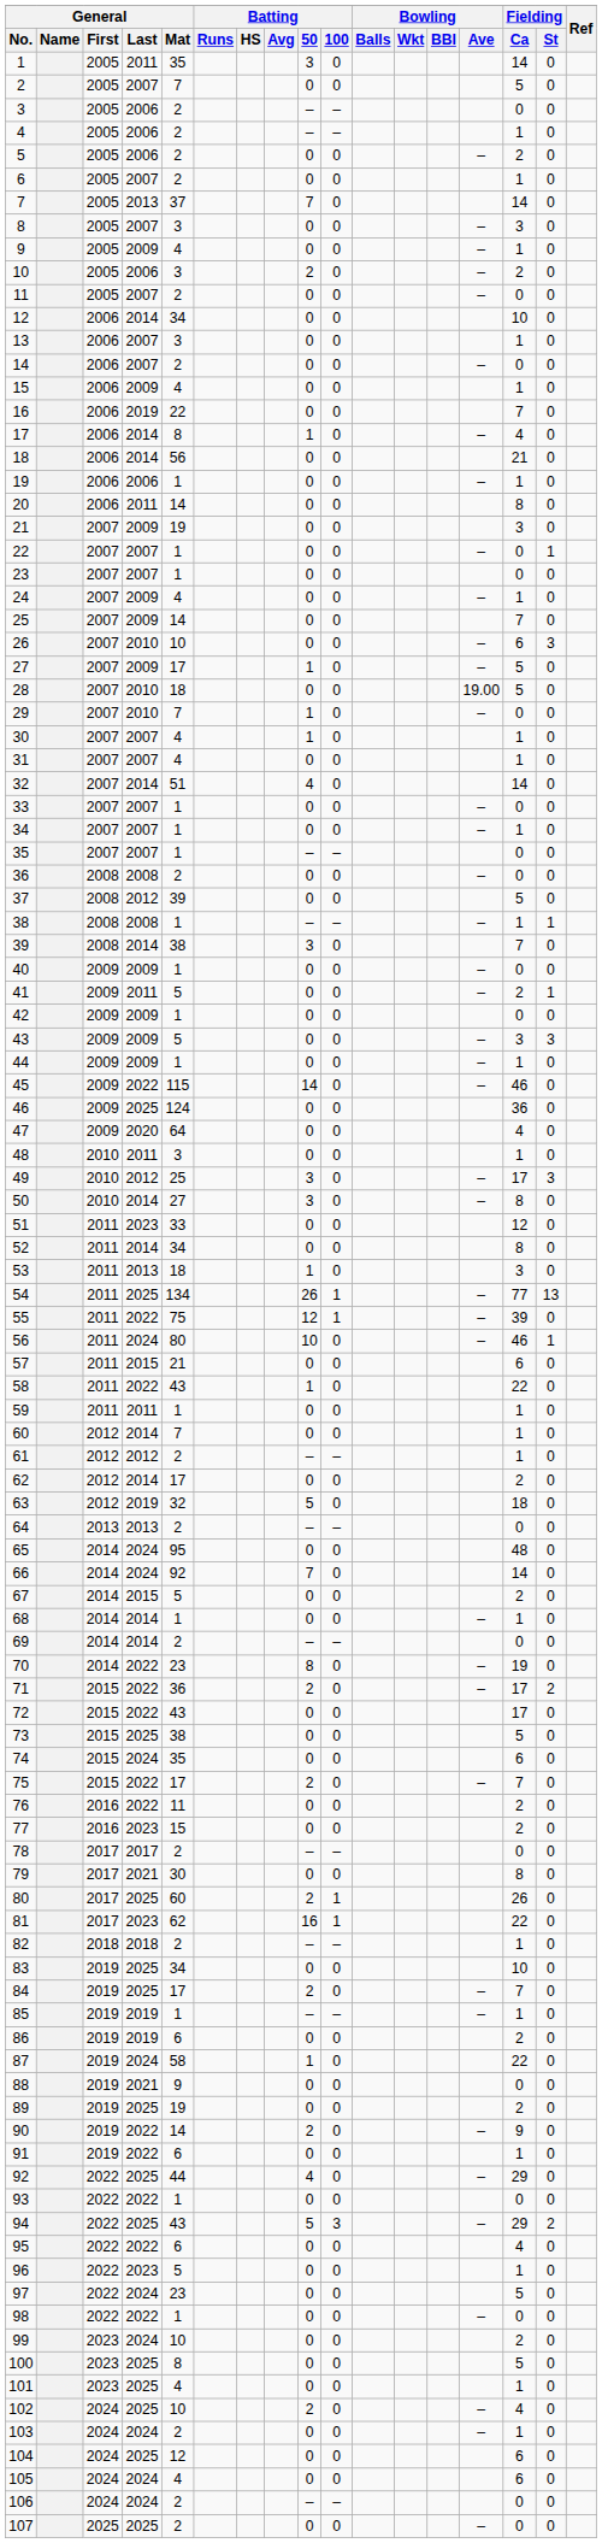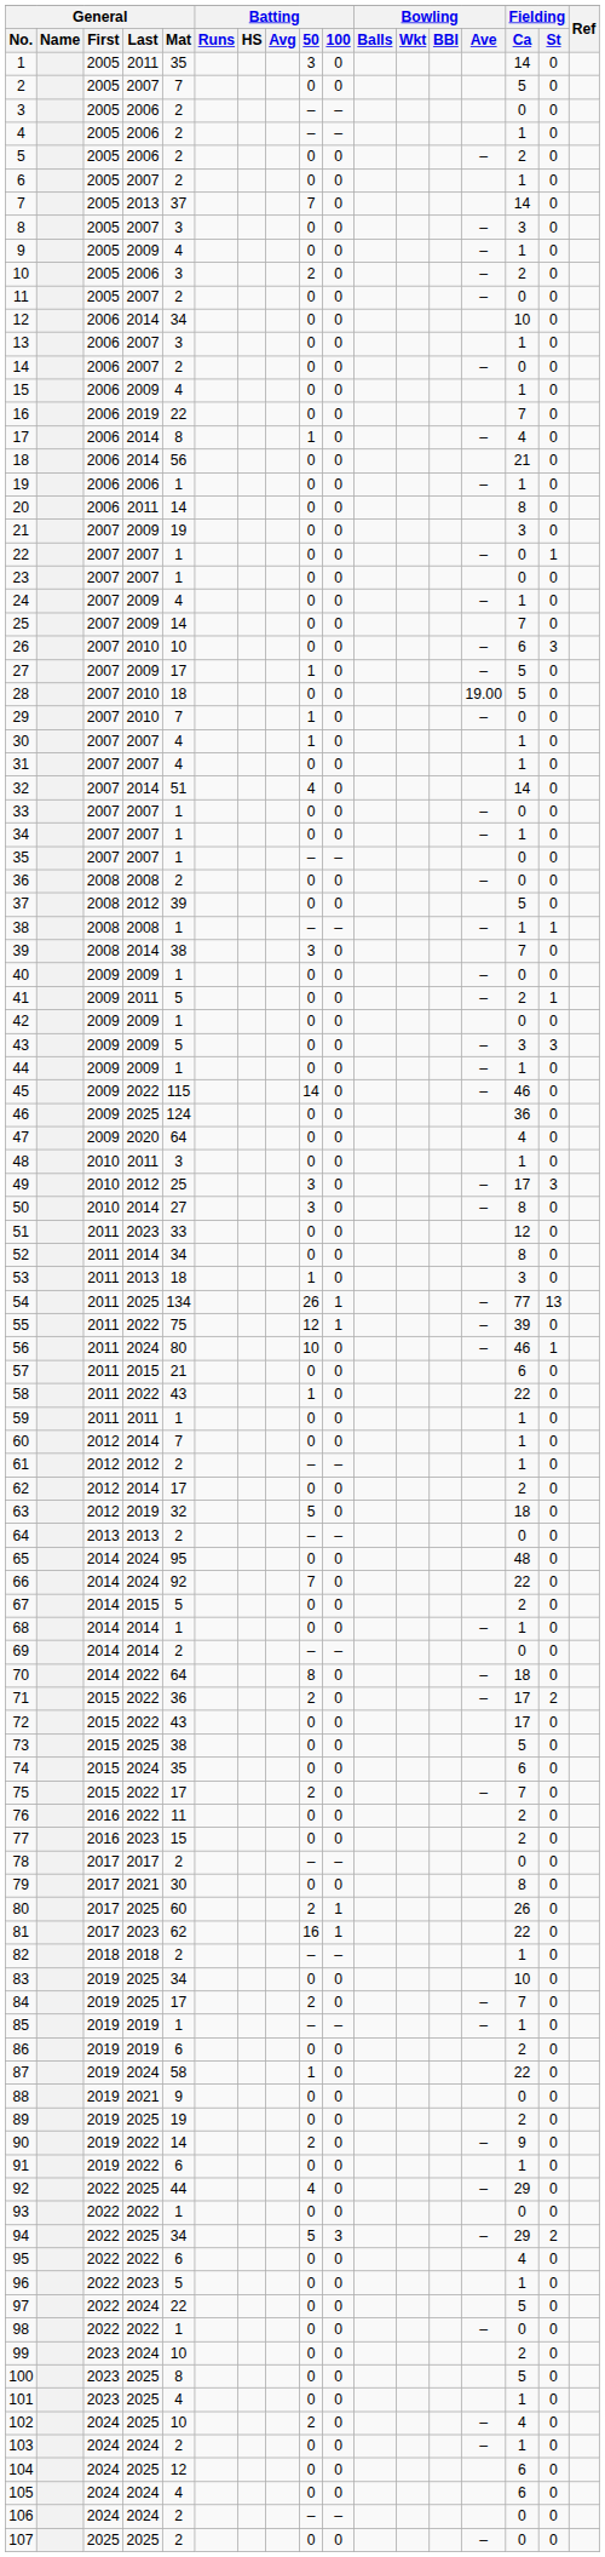66 | Fielding / Ca: 14 -> 22
70 | General / Mat: 23 -> 64
70 | Fielding / Ca: 19 -> 18
94 | General / Mat: 43 -> 34
97 | General / Mat: 23 -> 22
